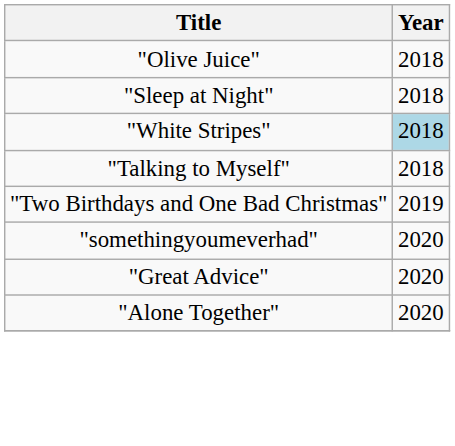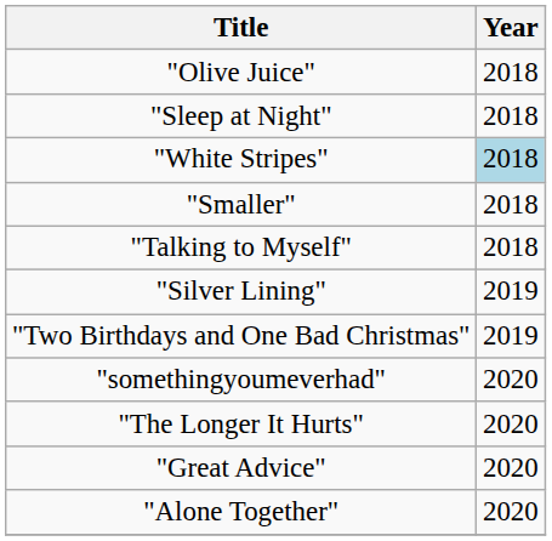+ row: "Smaller" | 2018
+ row: "Silver Lining" | 2019
+ row: "The Longer It Hurts" | 2020
